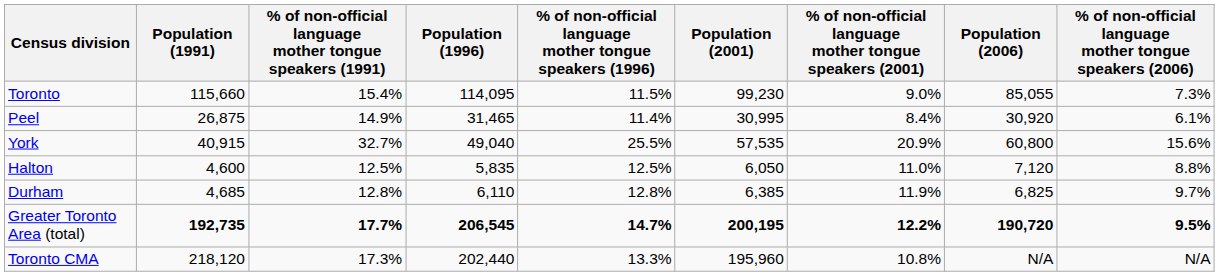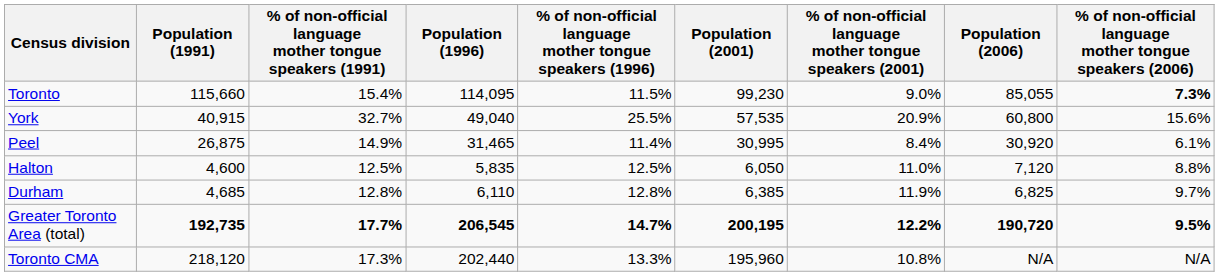Toronto | % of non-official language mother tongue speakers (2006): normal -> bold
rows swapped: York <-> Peel
